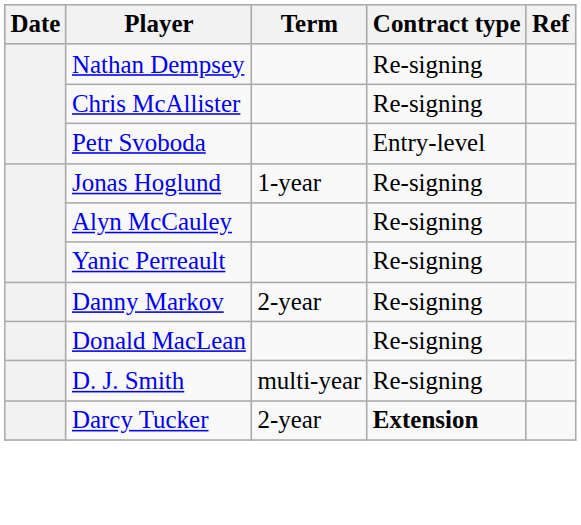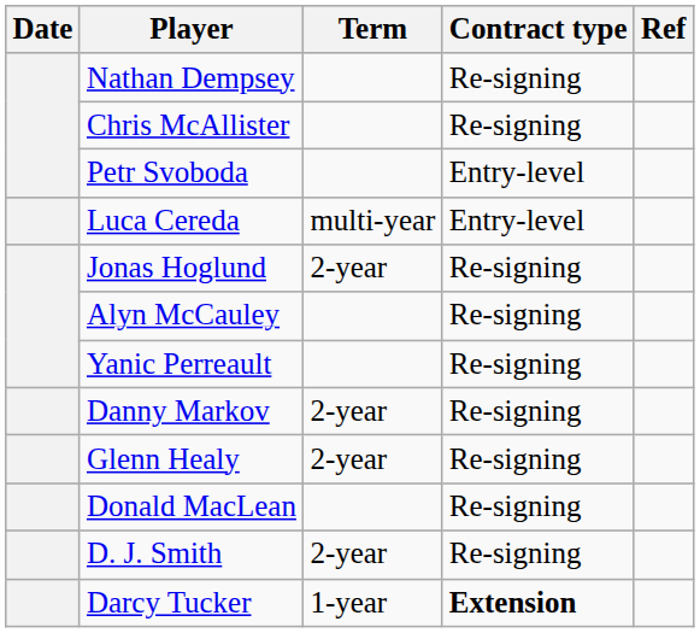+ row: Luca Cereda | multi-year | Entry-level
Jonas Hoglund | Term: 1-year -> 2-year
+ row: Glenn Healy | 2-year | Re-signing
D. J. Smith | Term: multi-year -> 2-year
Darcy Tucker | Term: 2-year -> 1-year
